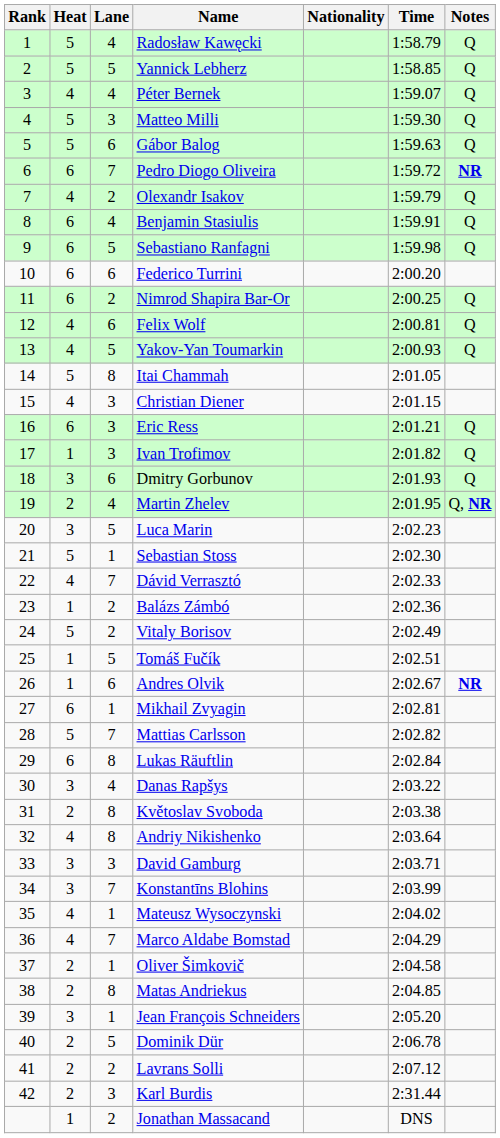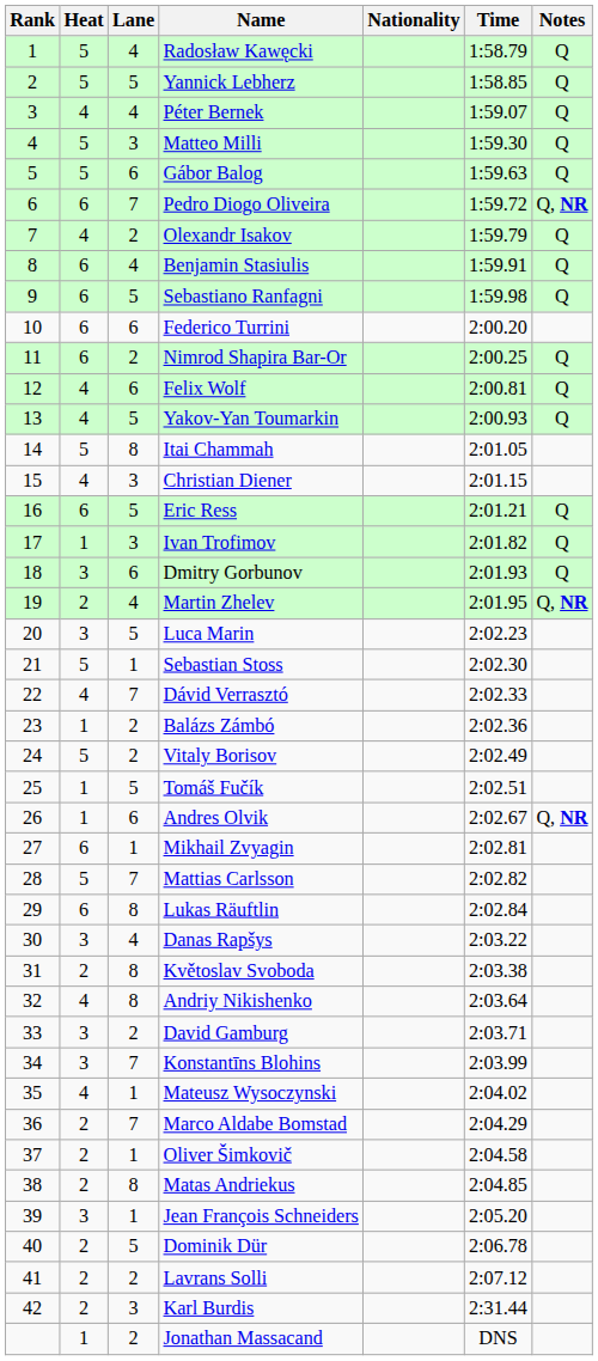Pedro Diogo Oliveira | Notes: NR -> Q, NR
Eric Ress | Lane: 3 -> 5
Andres Olvik | Notes: NR -> Q, NR
David Gamburg | Lane: 3 -> 2
Marco Aldabe Bomstad | Heat: 4 -> 2
